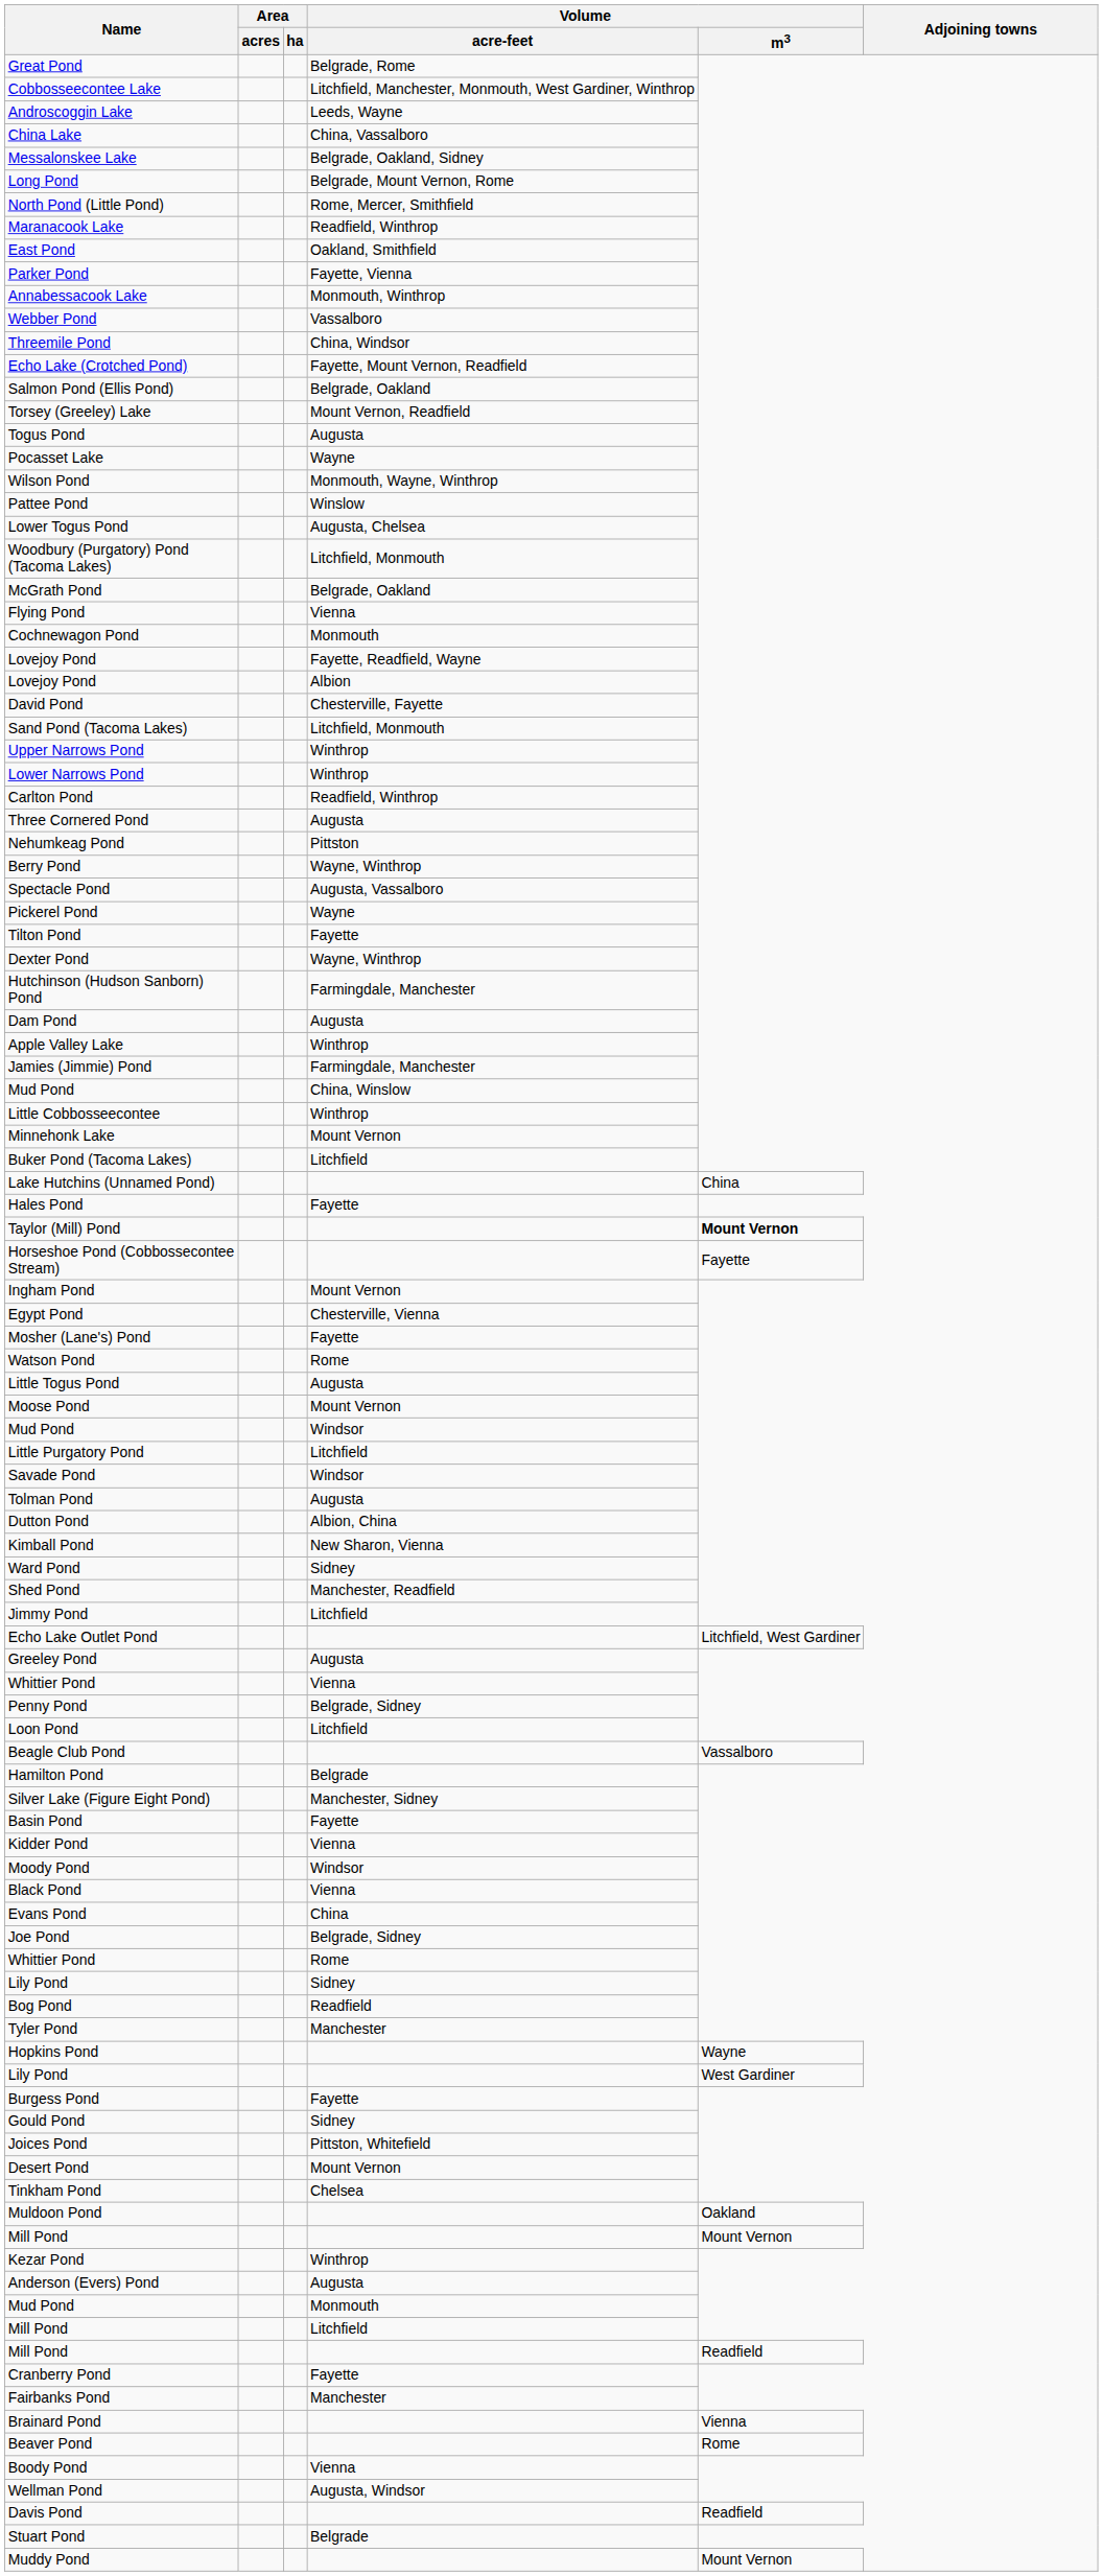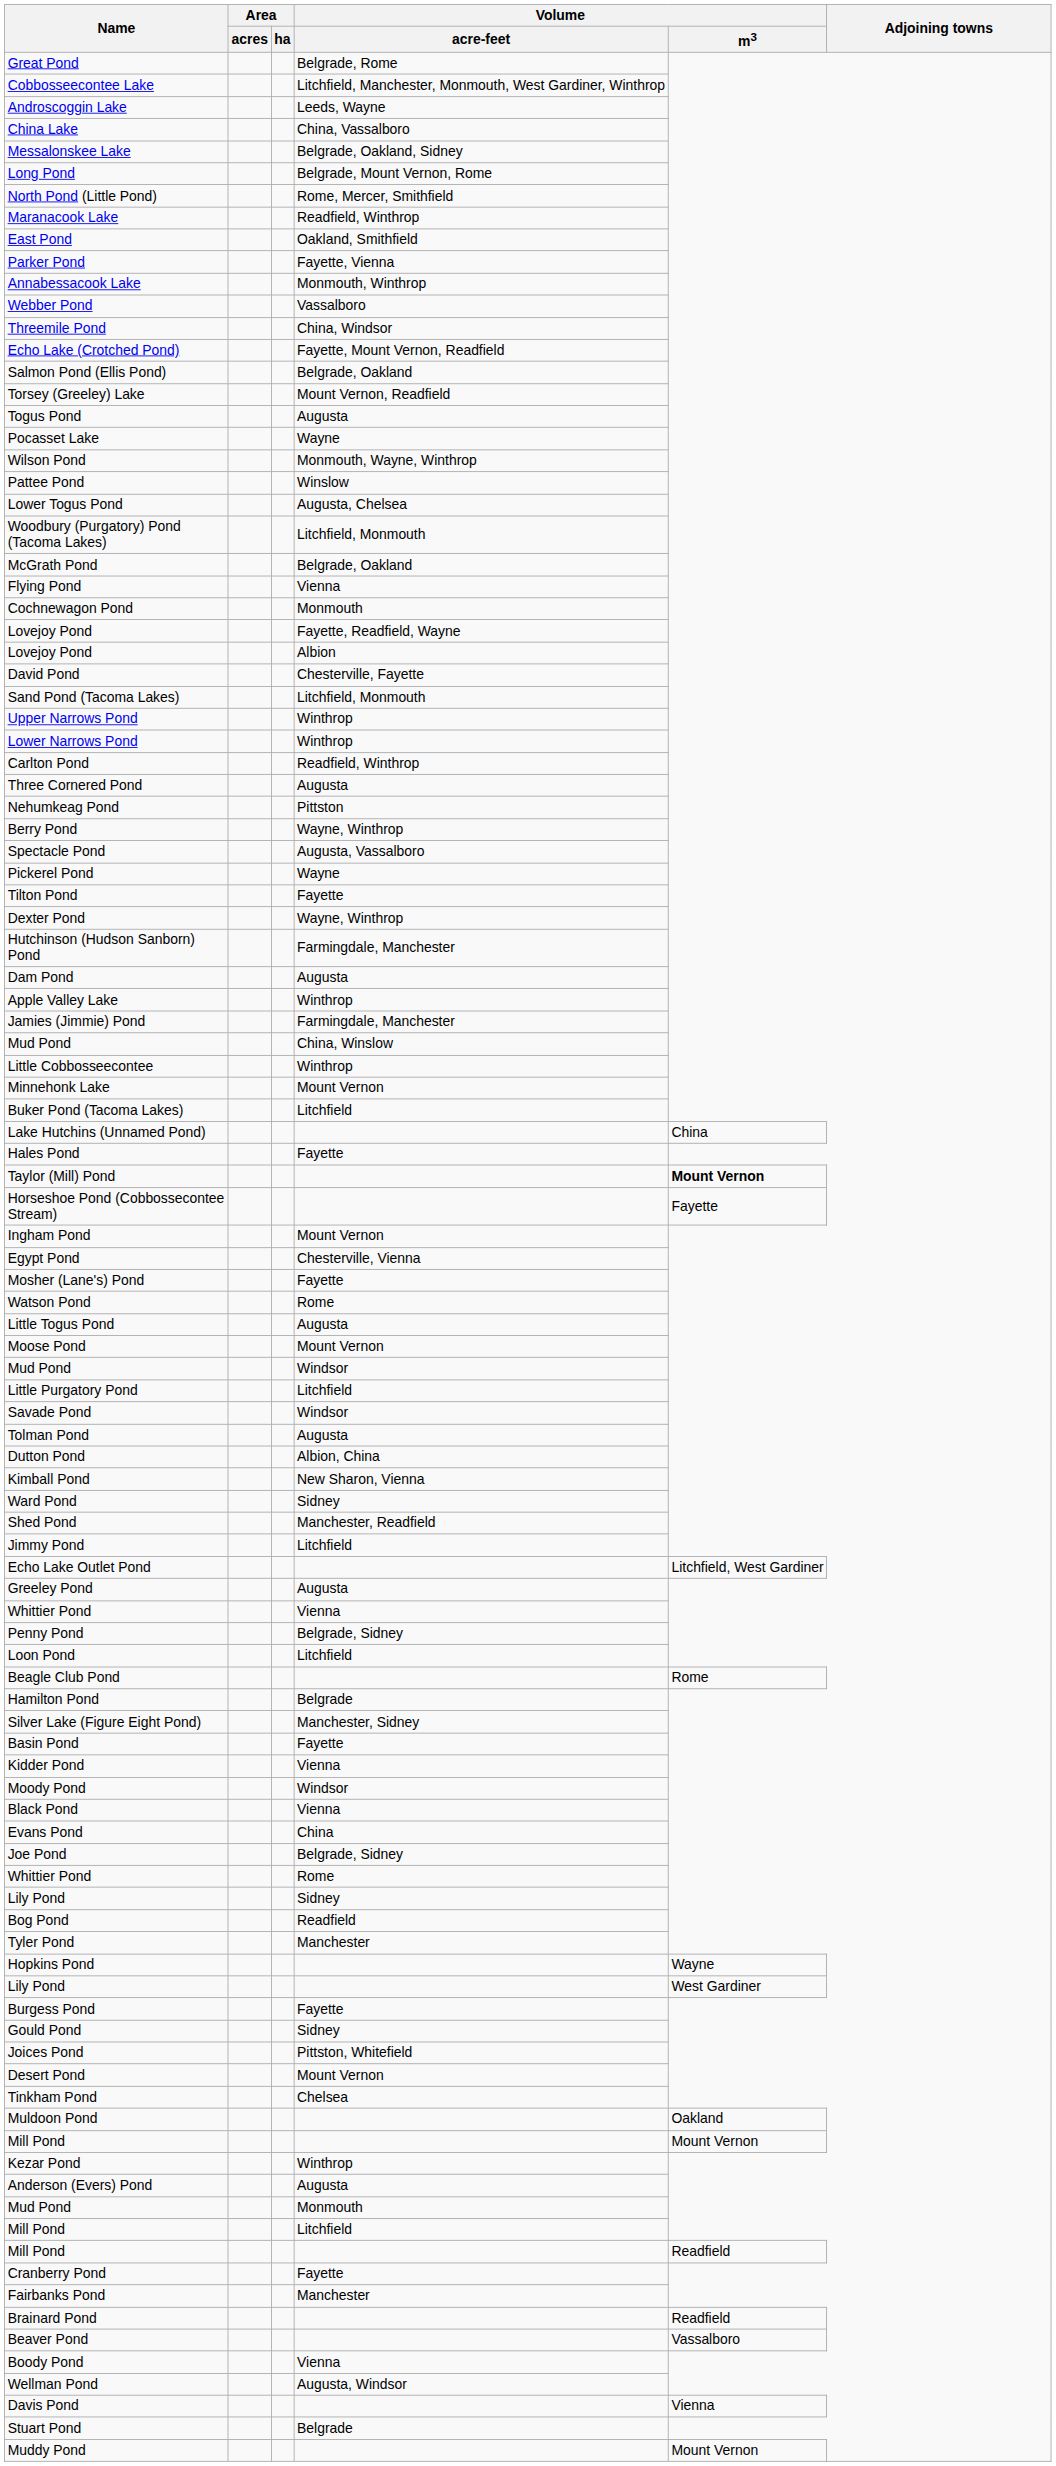Beagle Club Pond | Volume / m3: Vassalboro -> Rome
Brainard Pond | Volume / m3: Vienna -> Readfield
Beaver Pond | Volume / m3: Rome -> Vassalboro
Davis Pond | Volume / m3: Readfield -> Vienna
